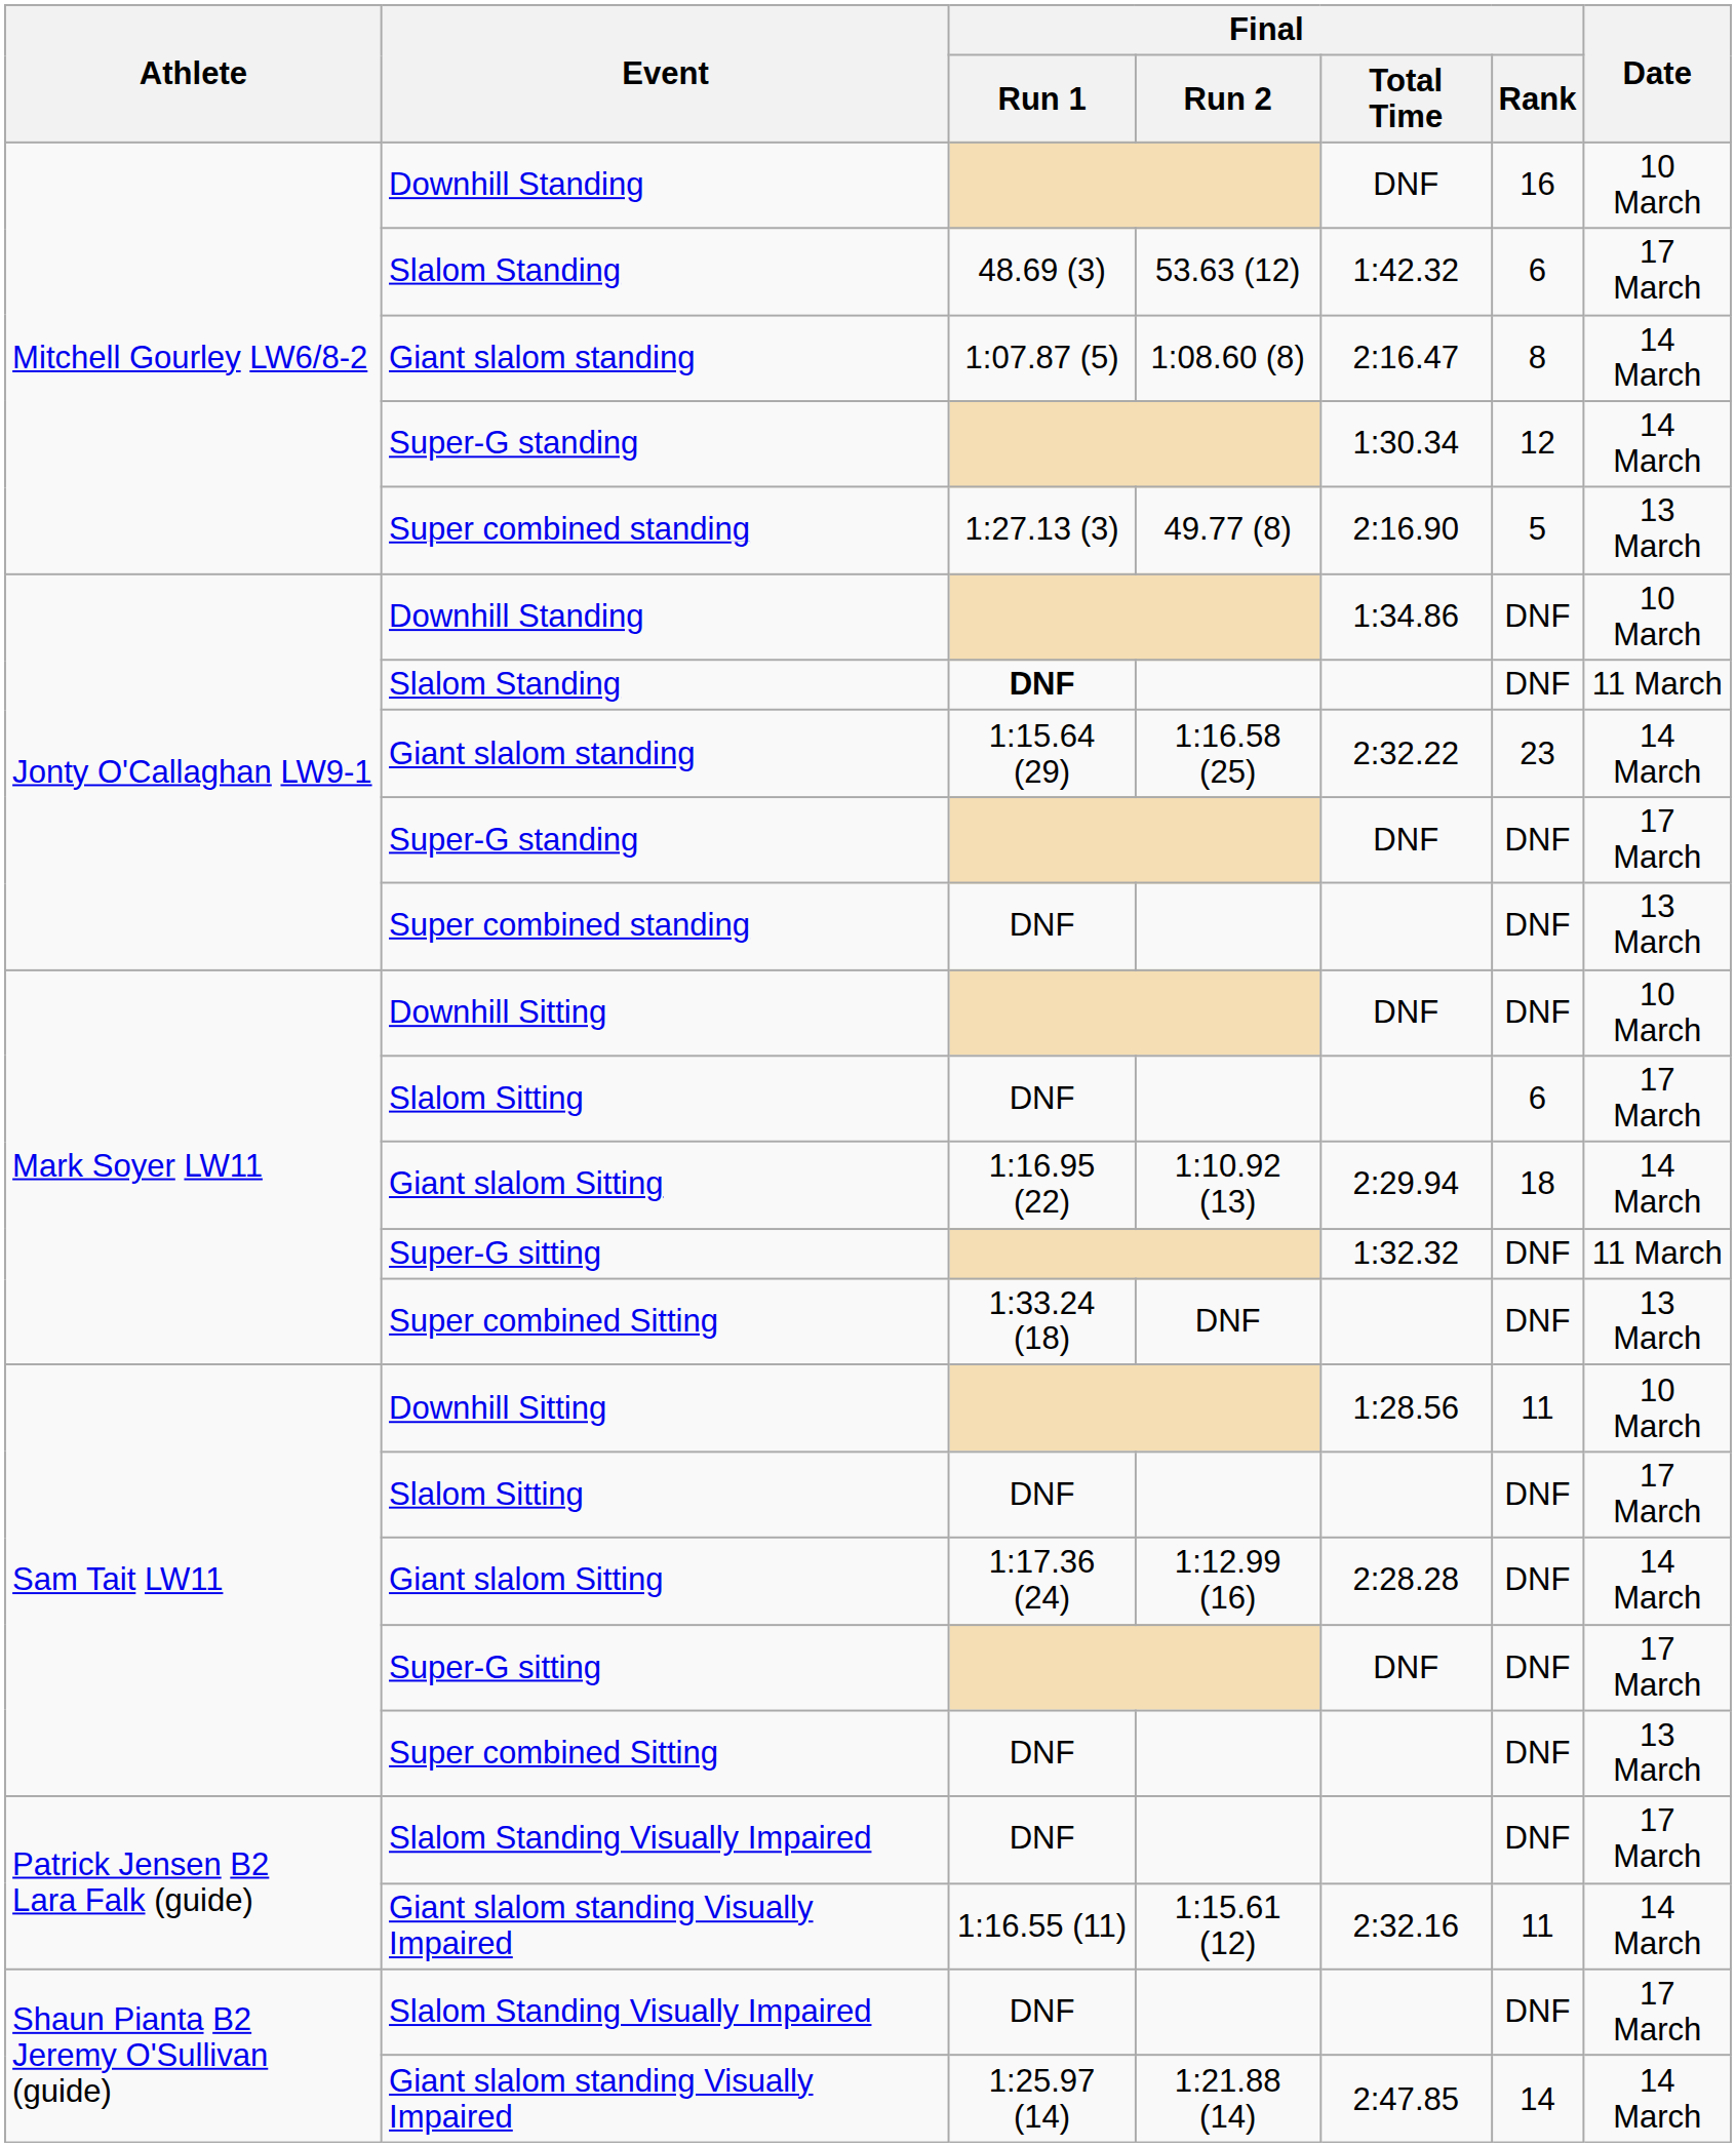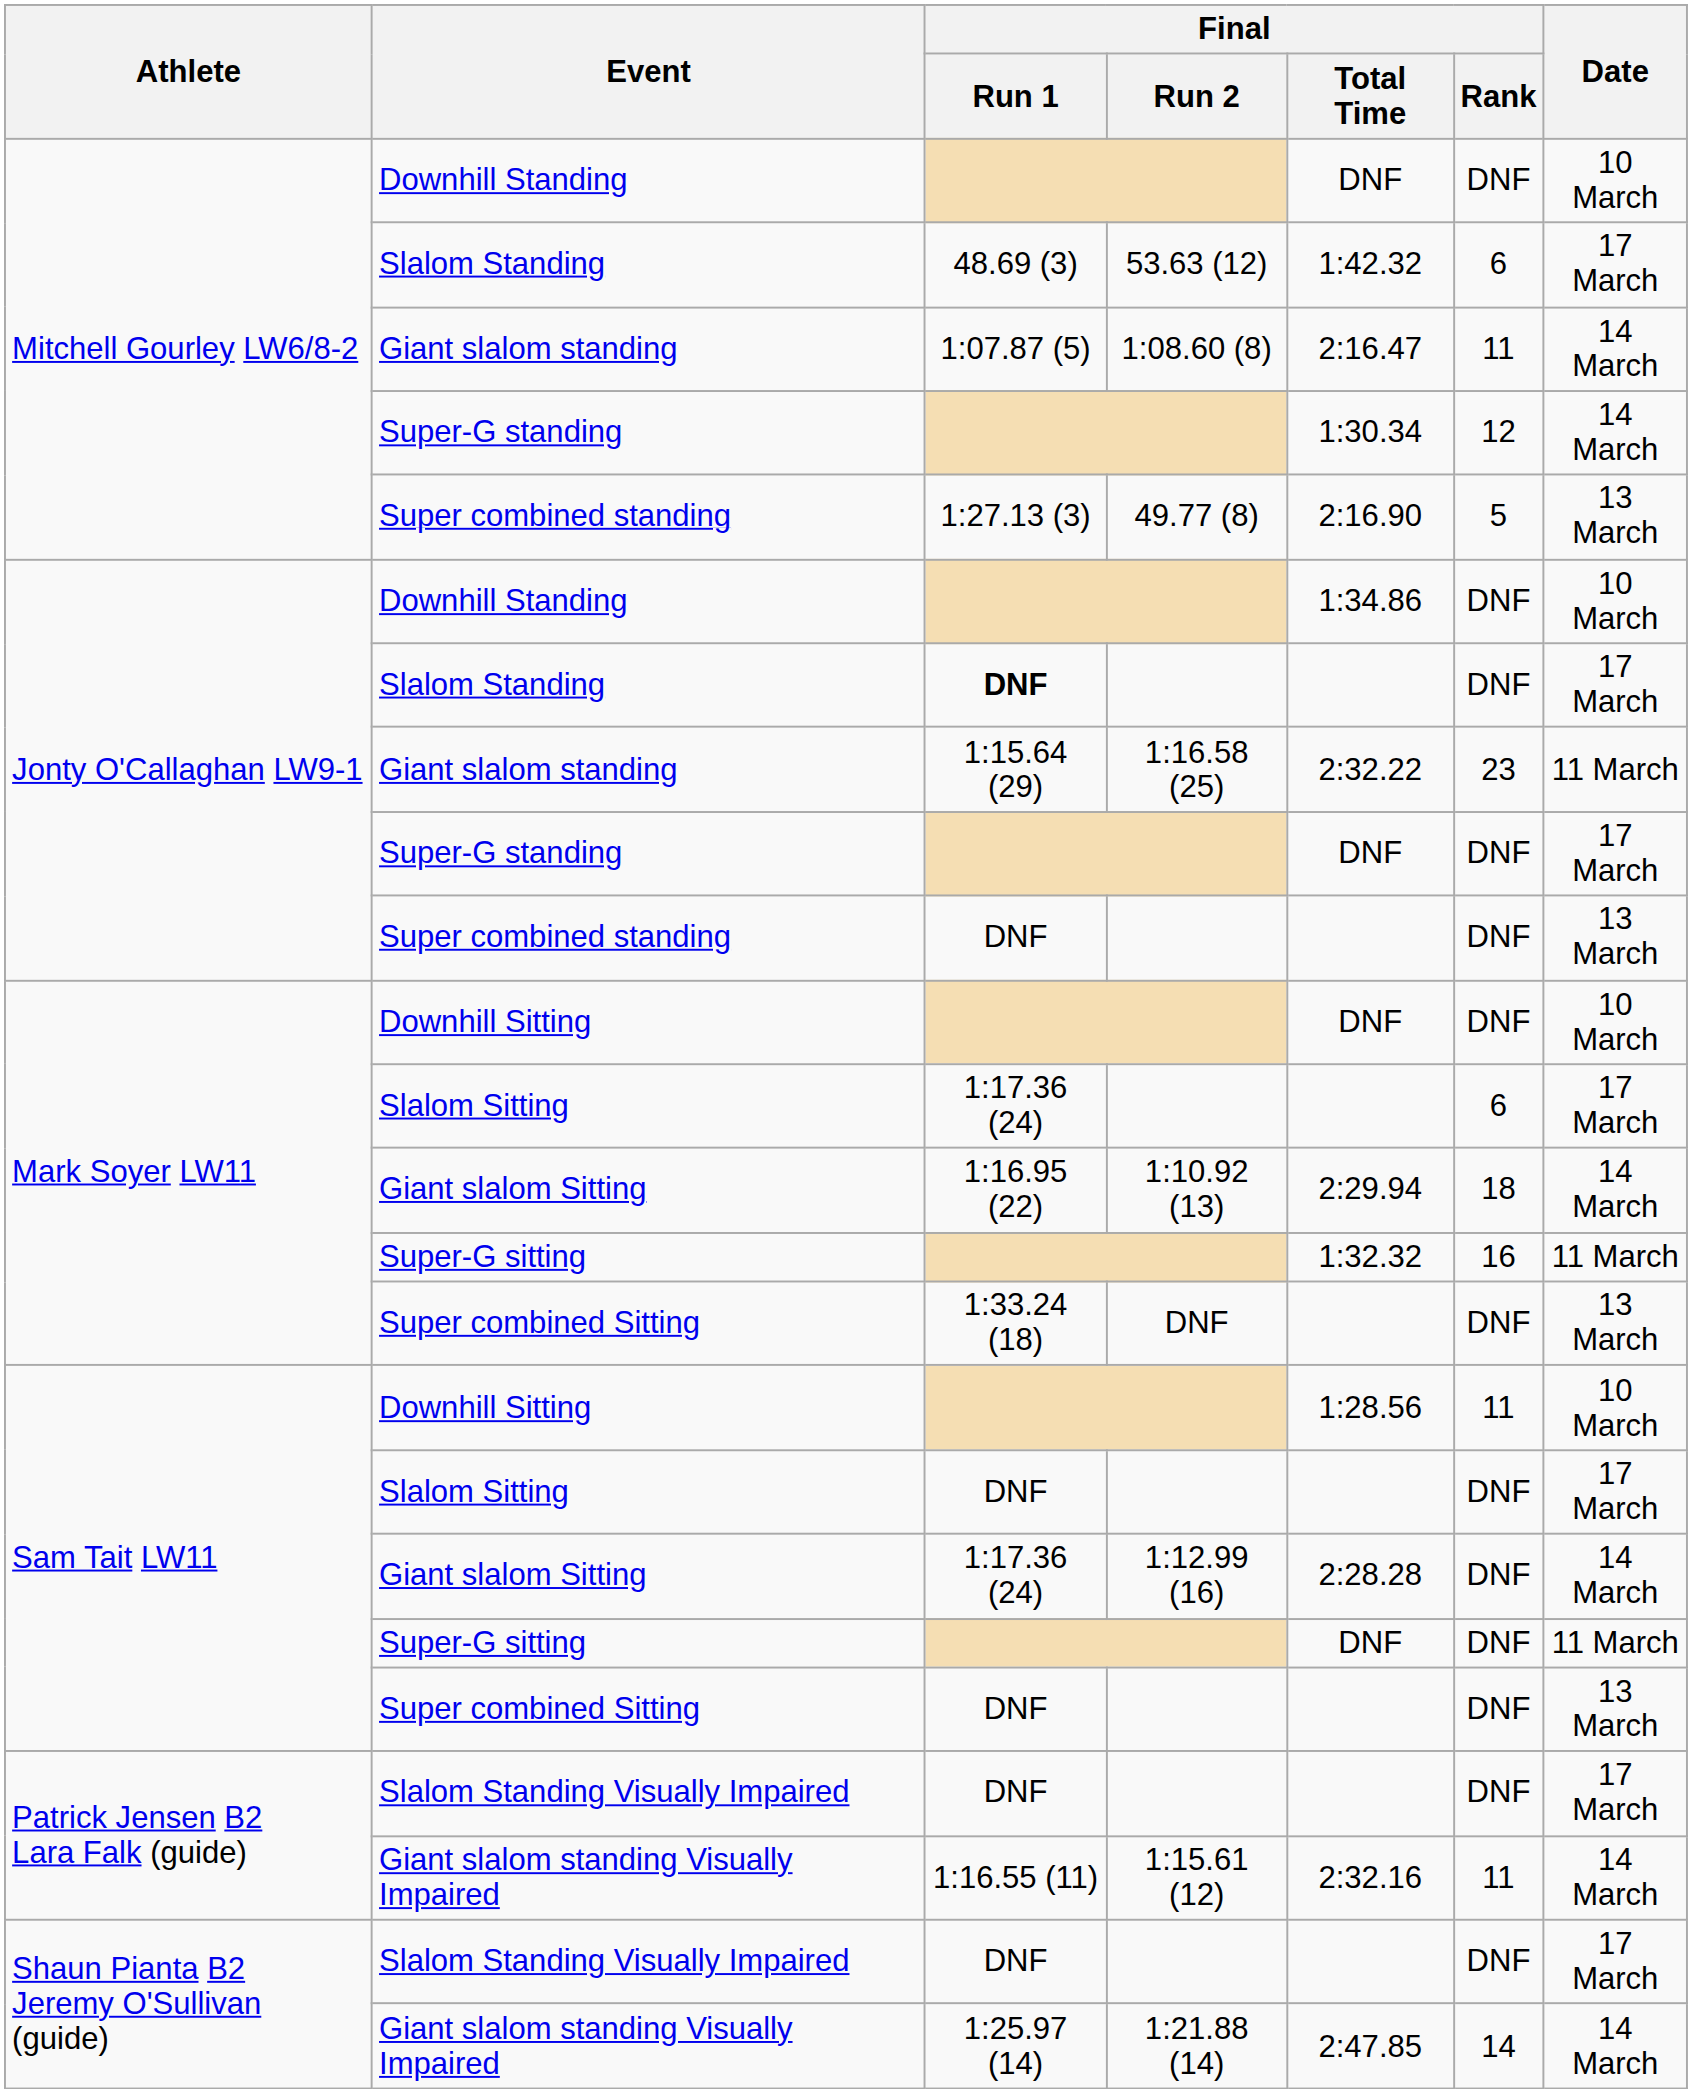Mitchell Gourley LW6/8-2 / Downhill Standing | Final / Rank: 16 -> DNF
Mitchell Gourley LW6/8-2 / Giant slalom standing | Final / Rank: 8 -> 11
Jonty O'Callaghan LW9-1 / Slalom Standing | Date: 11 March -> 17 March
Jonty O'Callaghan LW9-1 / Giant slalom standing | Date: 14 March -> 11 March
Mark Soyer LW11 / Slalom Sitting | Final / Run 1: DNF -> 1:17.36 (24)
Mark Soyer LW11 / Super-G sitting | Final / Rank: DNF -> 16
Sam Tait LW11 / Super-G sitting | Date: 17 March -> 11 March
